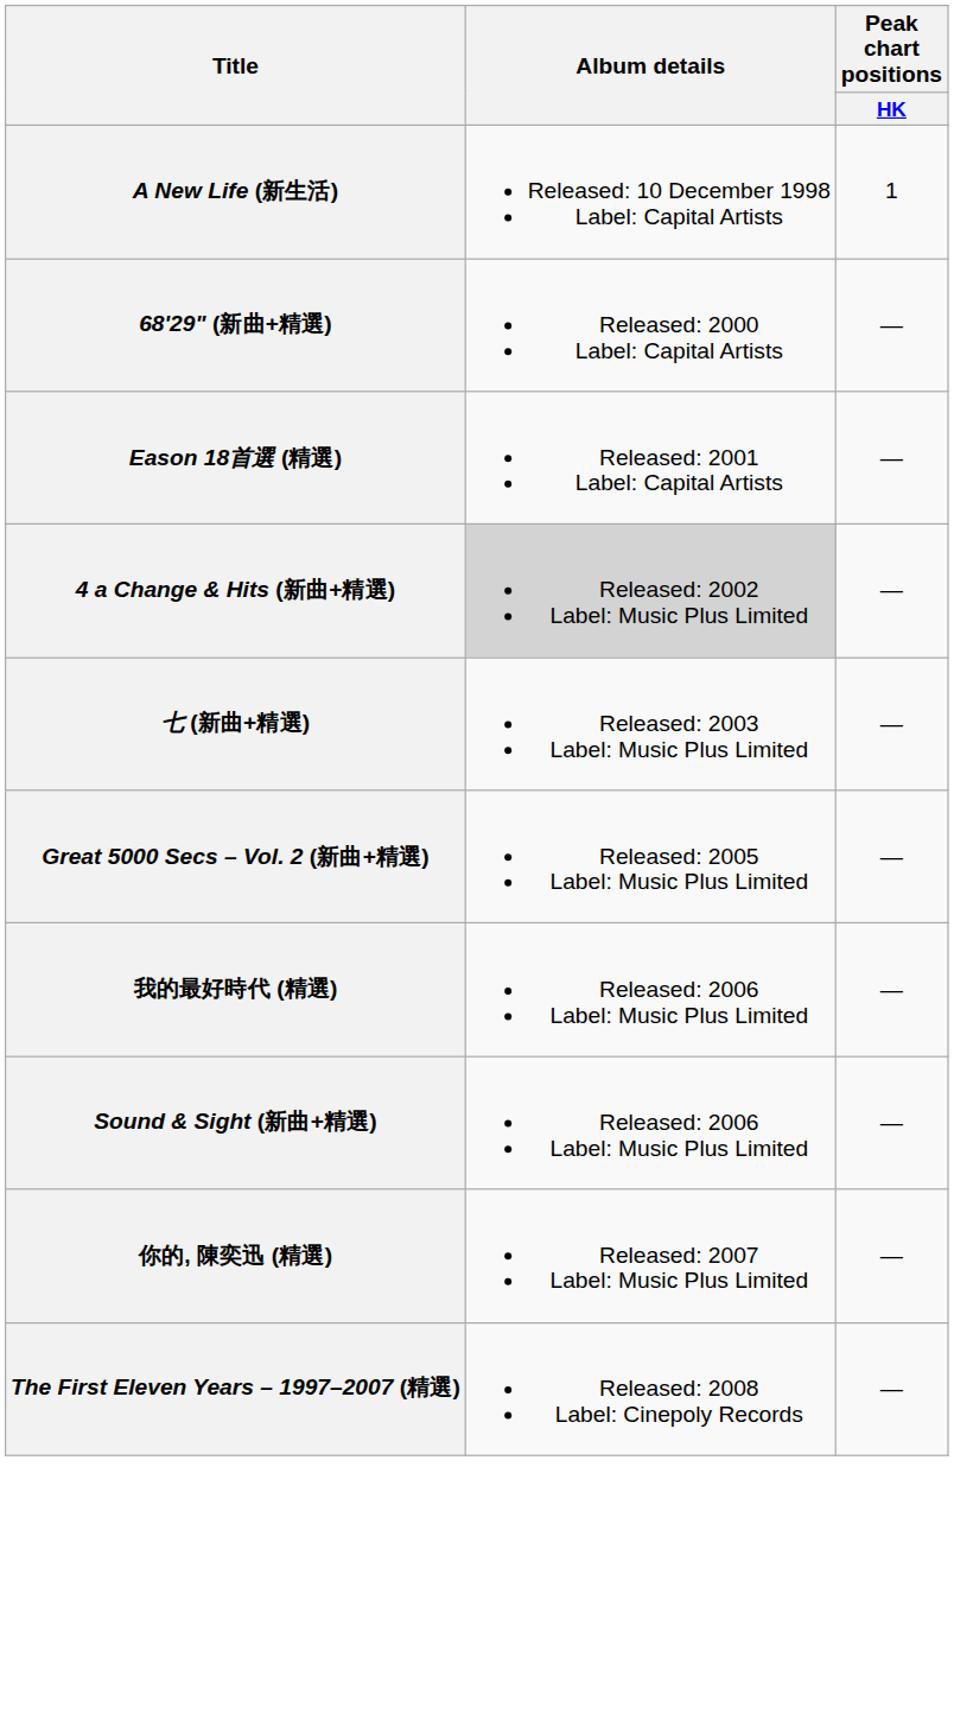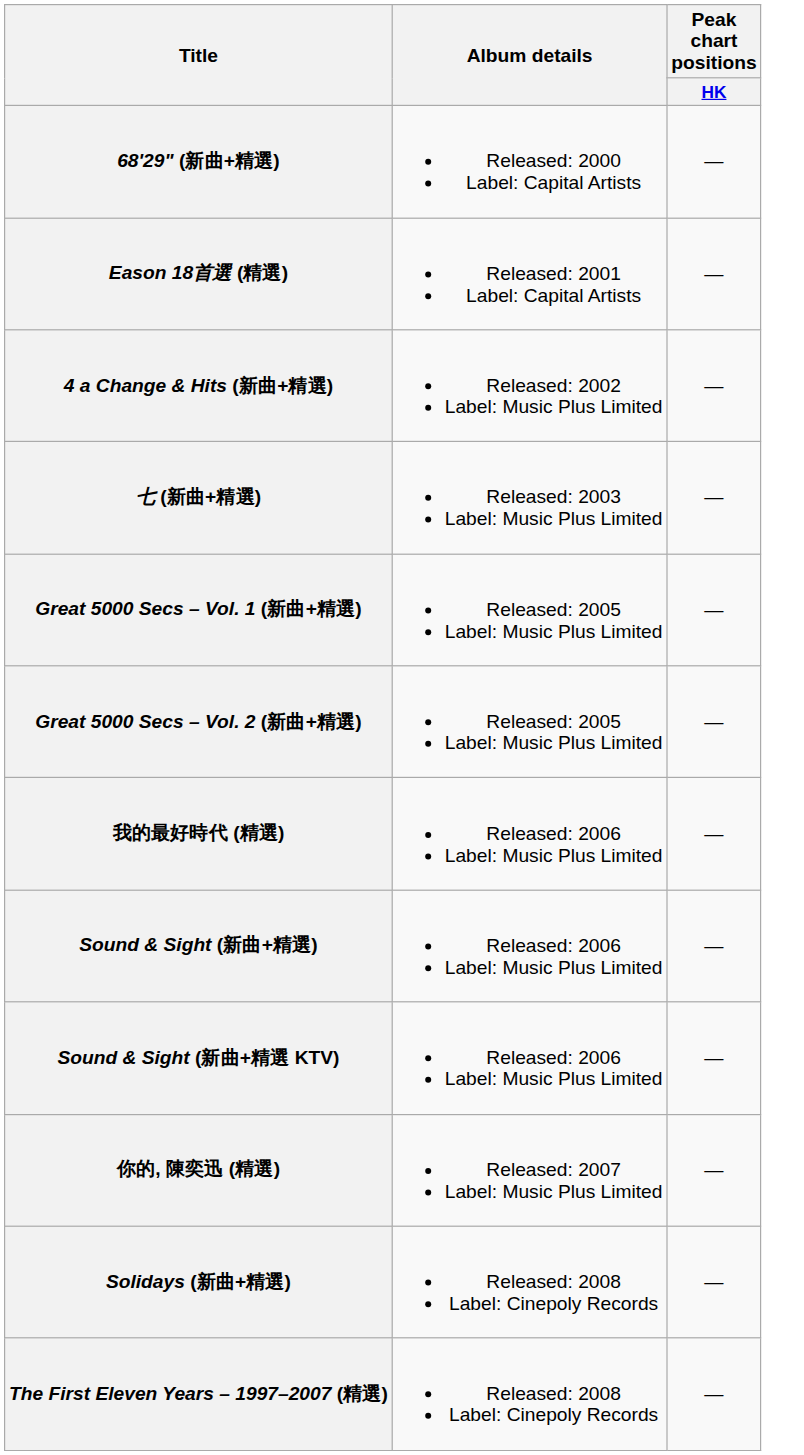- row: A New Life (新生活) | Released: 10 December 1998 Label: Capital Artists | 1
4 a Change & Hits (新曲+精選) | Album details: lightgrey background -> no background
+ row: Great 5000 Secs – Vol. 1 (新曲+精選) | Released: 2005 Label: Music Plus Limited | —
+ row: Sound & Sight (新曲+精選 KTV) | Released: 2006 Label: Music Plus Limited | —
+ row: Solidays (新曲+精選) | Released: 2008 Label: Cinepoly Records | —
